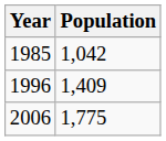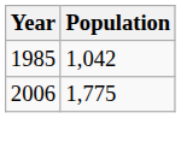- row: 1996 | 1,409
